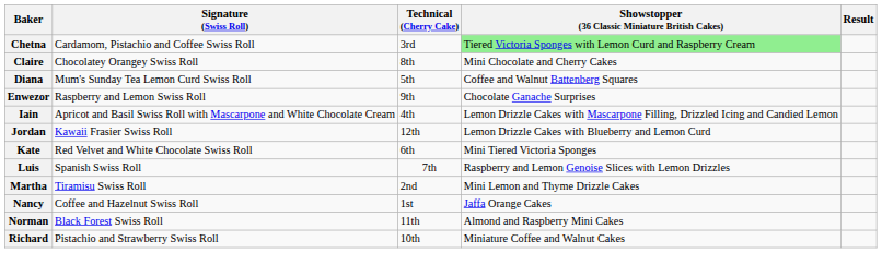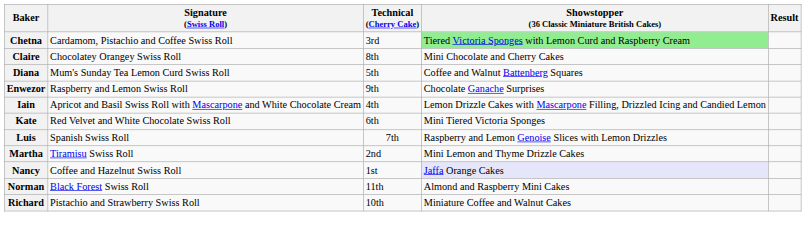- row: Jordan | Kawaii Frasier Swiss Roll | 12th | Lemon Drizzle Cakes with Blueberry and Lemon Curd
Nancy | Showstopper (36 Classic Miniature British Cakes): no background -> lavender background
